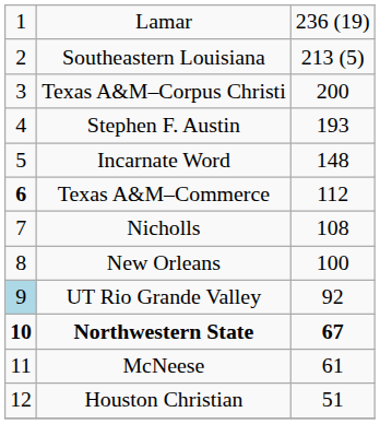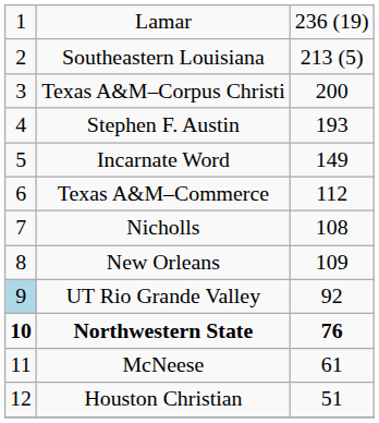Incarnate Word | column 3: 148 -> 149
Texas A&M–Commerce | column 1: bold -> normal
New Orleans | column 3: 100 -> 109
Northwestern State | column 3: 67 -> 76
